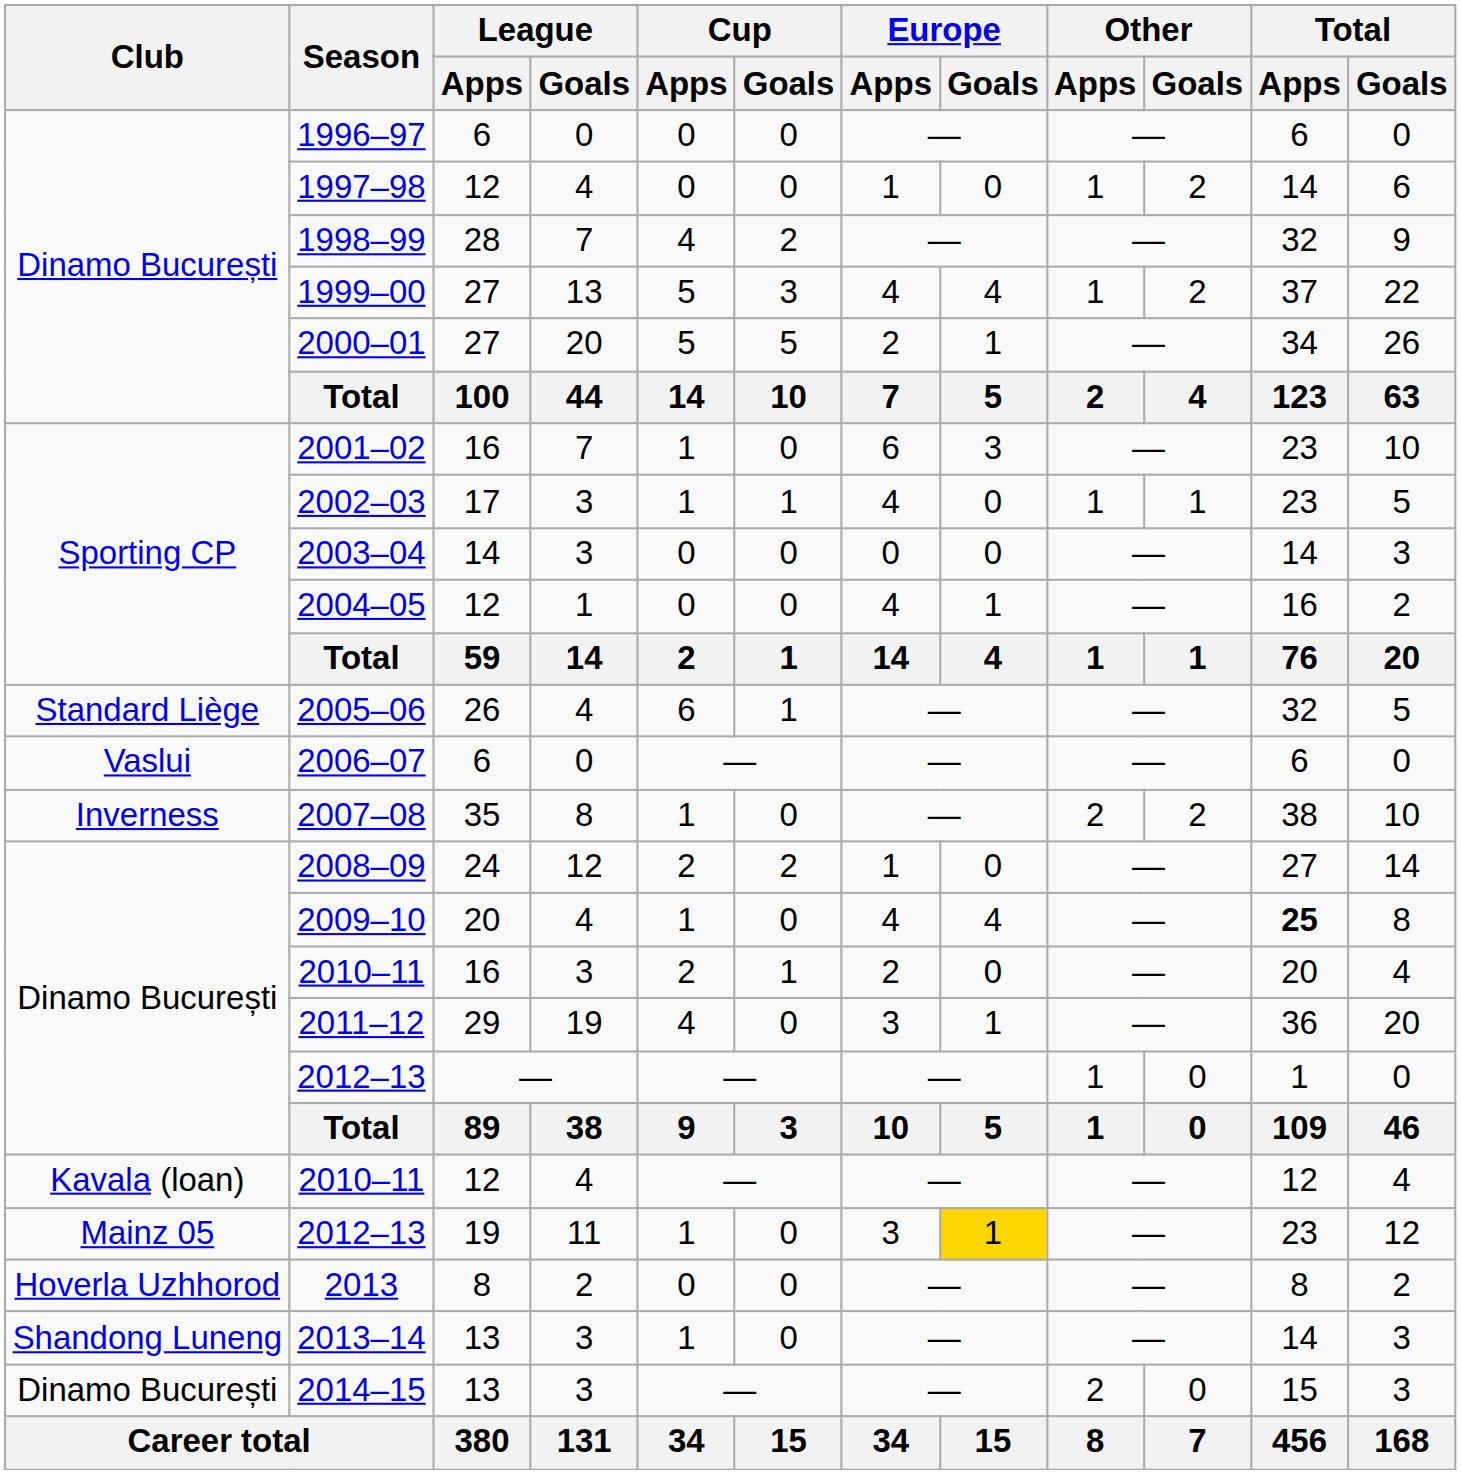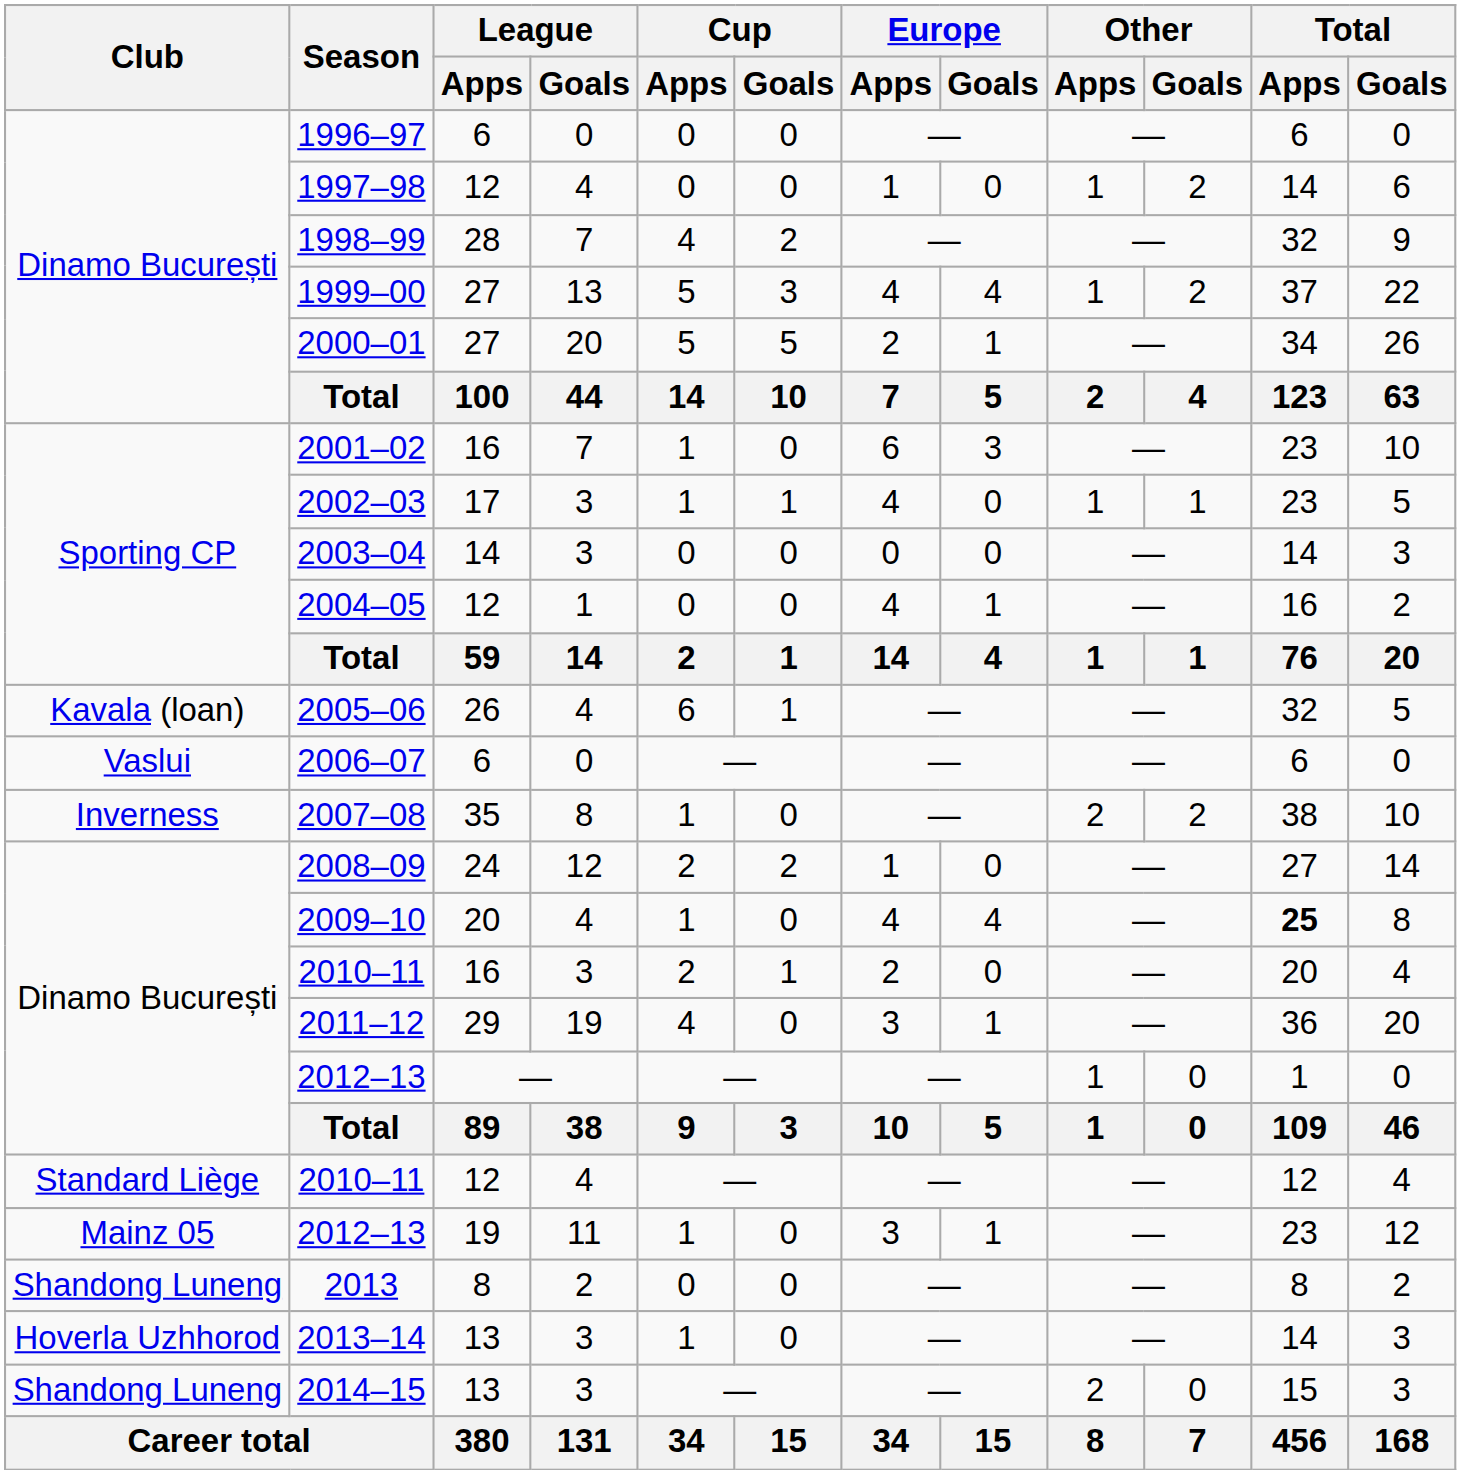2005–06 | Club: Standard Liège -> Kavala (loan)
2010–11 / 12 | Club: Kavala (loan) -> Standard Liège
2012–13 / 19 | Europe / Goals: gold background -> no background
2013 | Club: Hoverla Uzhhorod -> Shandong Luneng
2013–14 | Club: Shandong Luneng -> Hoverla Uzhhorod
2014–15 | Club: Dinamo București -> Shandong Luneng
